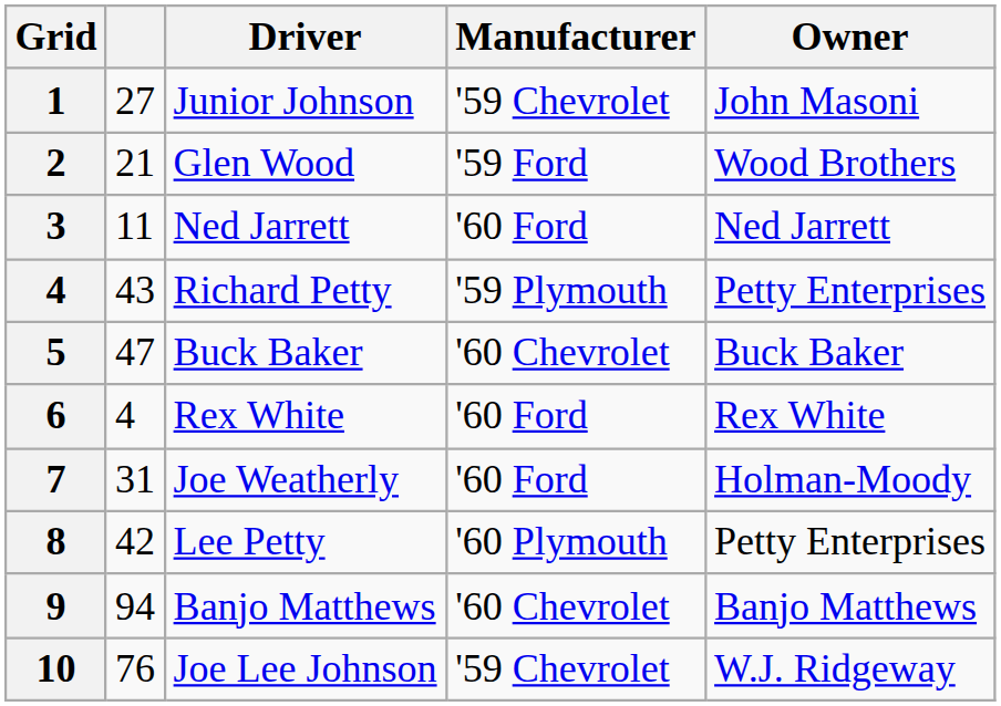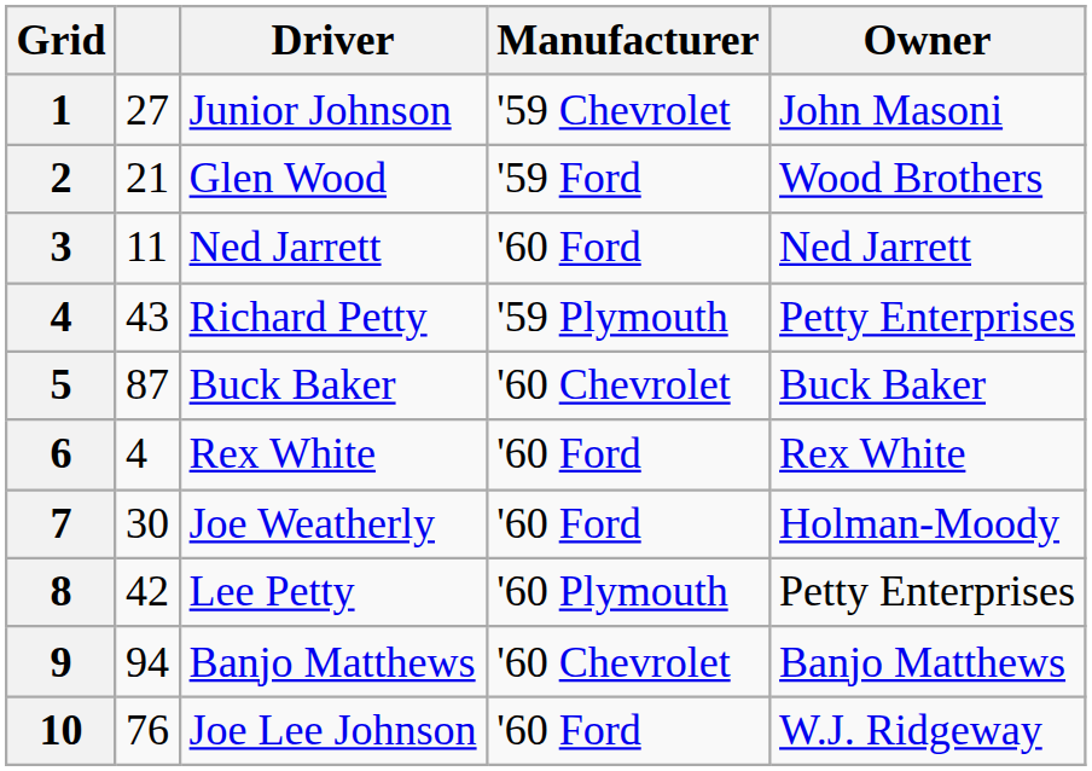5 | column 2: 47 -> 87
7 | column 2: 31 -> 30
10 | Manufacturer: '59 Chevrolet -> '60 Ford
